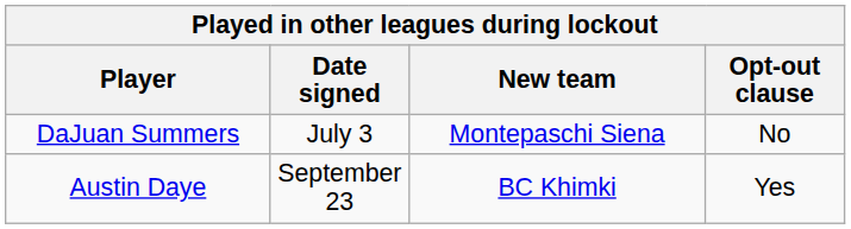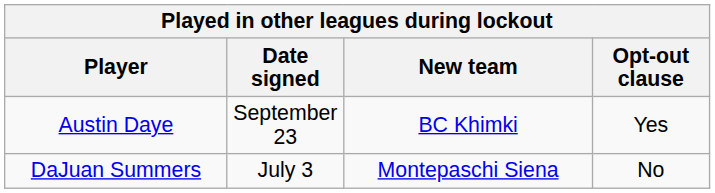rows swapped: DaJuan Summers <-> Austin Daye
